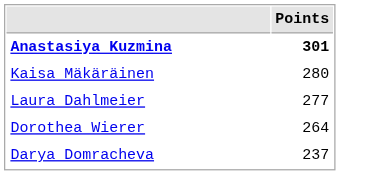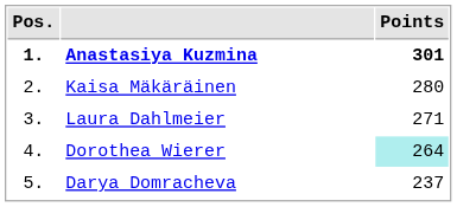+ column: Pos. | 1. | 2. | 3. | 4. | 5.
Laura Dahlmeier | Points: 277 -> 271
Dorothea Wierer | Points: no background -> paleturquoise background
